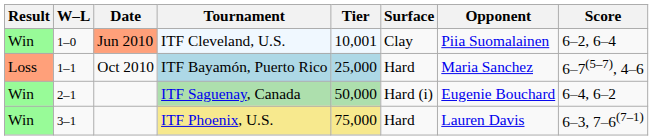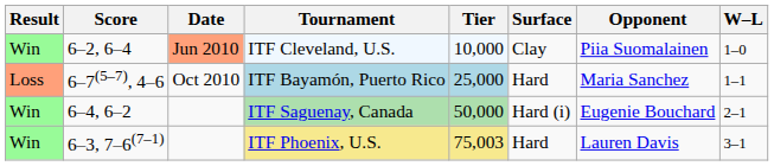columns swapped: W–L <-> Score
ITF Cleveland, U.S. | Tier: 10,001 -> 10,000
ITF Phoenix, U.S. | Tier: 75,000 -> 75,003
